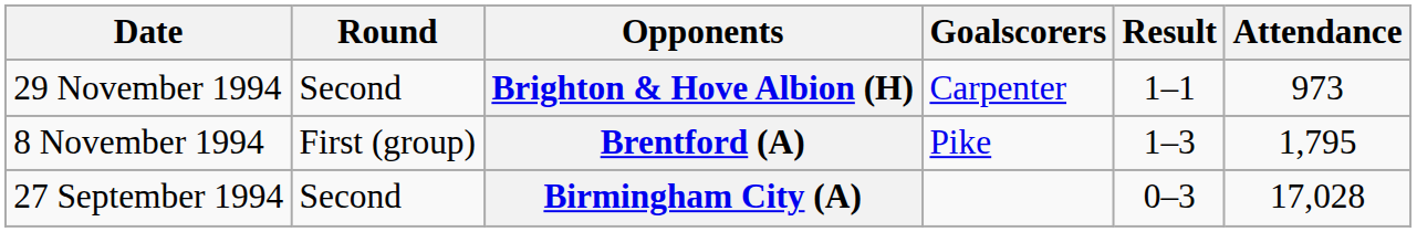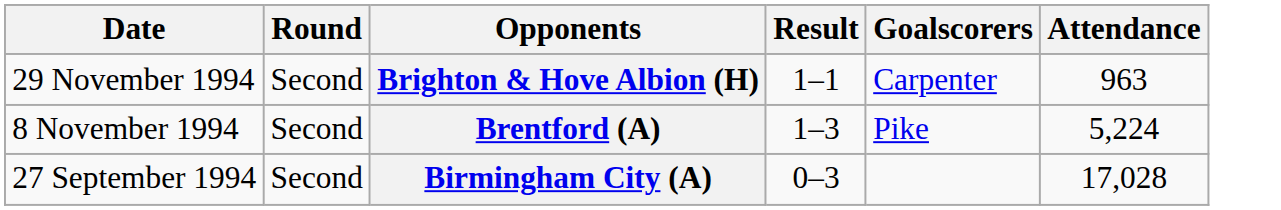columns swapped: Result <-> Goalscorers
Brighton & Hove Albion (H) | Attendance: 973 -> 963
Brentford (A) | Round: First (group) -> Second
Brentford (A) | Attendance: 1,795 -> 5,224
